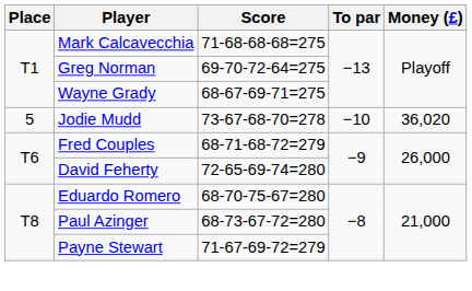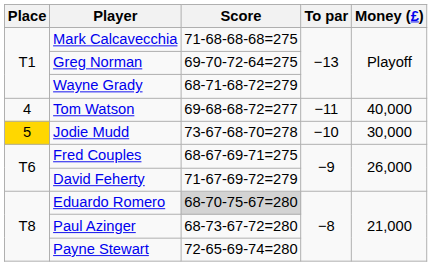Wayne Grady | Score: 68-67-69-71=275 -> 68-71-68-72=279
+ row: 4 | Tom Watson | 69-68-68-72=277 | −11 | 40,000
Jodie Mudd | Place: no background -> gold background
Jodie Mudd | Money (£): 36,020 -> 30,000
Fred Couples | Score: 68-71-68-72=279 -> 68-67-69-71=275
David Feherty | Score: 72-65-69-74=280 -> 71-67-69-72=279
Eduardo Romero | Score: no background -> lightgrey background
Payne Stewart | Score: 71-67-69-72=279 -> 72-65-69-74=280
